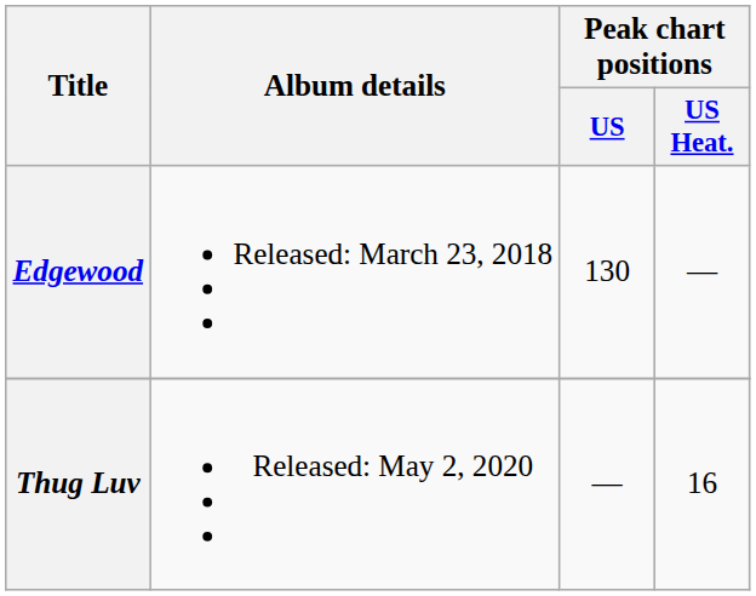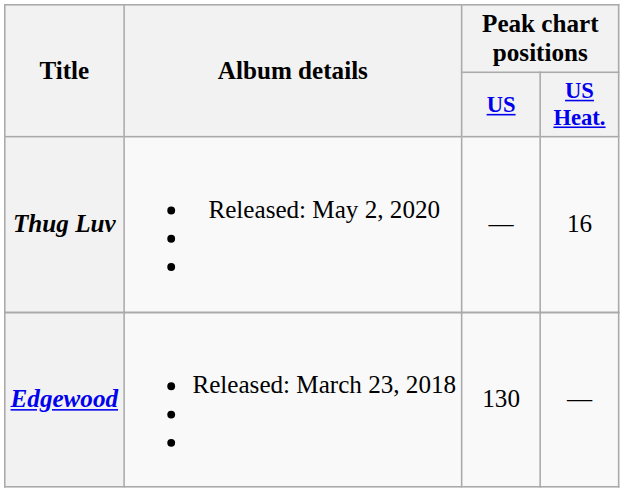rows swapped: Edgewood <-> Thug Luv
